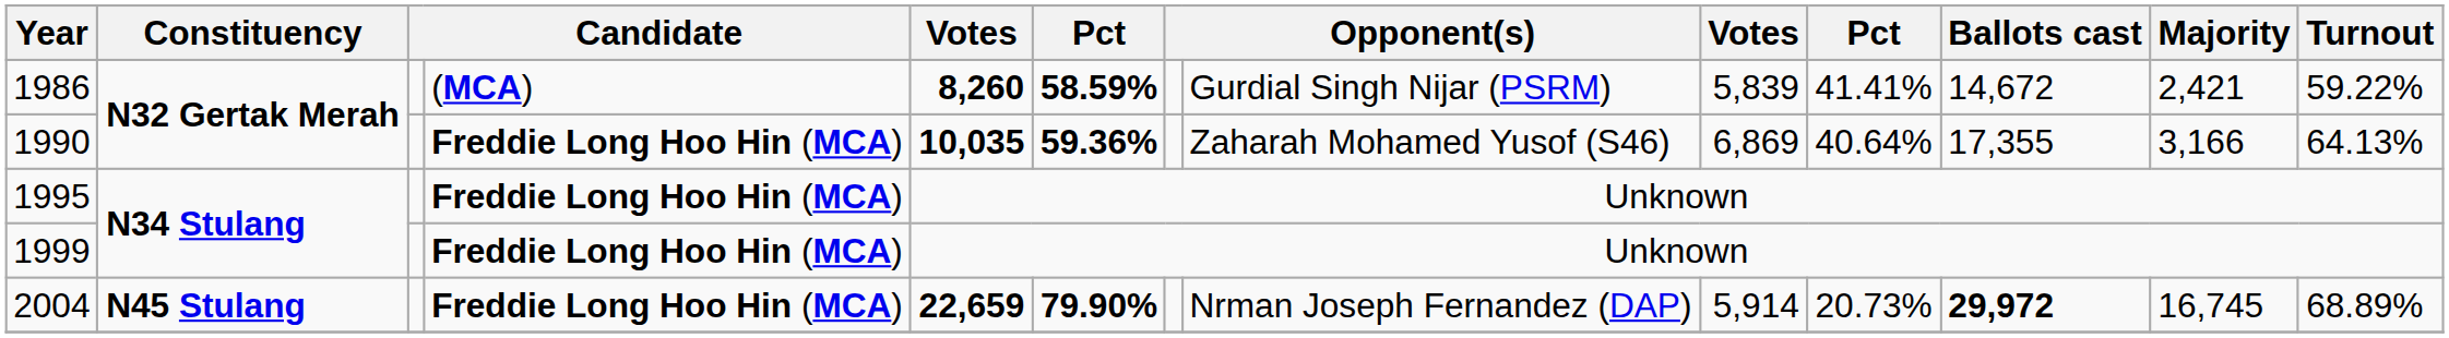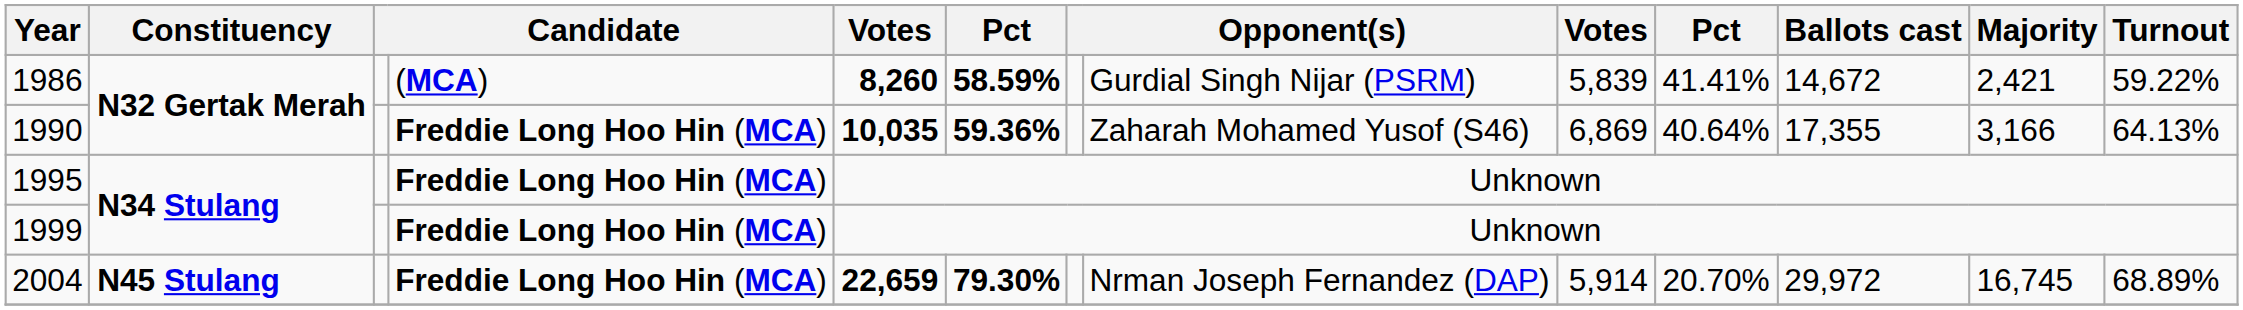2004 | column 6: 79.90% -> 79.30%
2004 | column 10: 20.73% -> 20.70%
2004 | Ballots cast: bold -> normal
